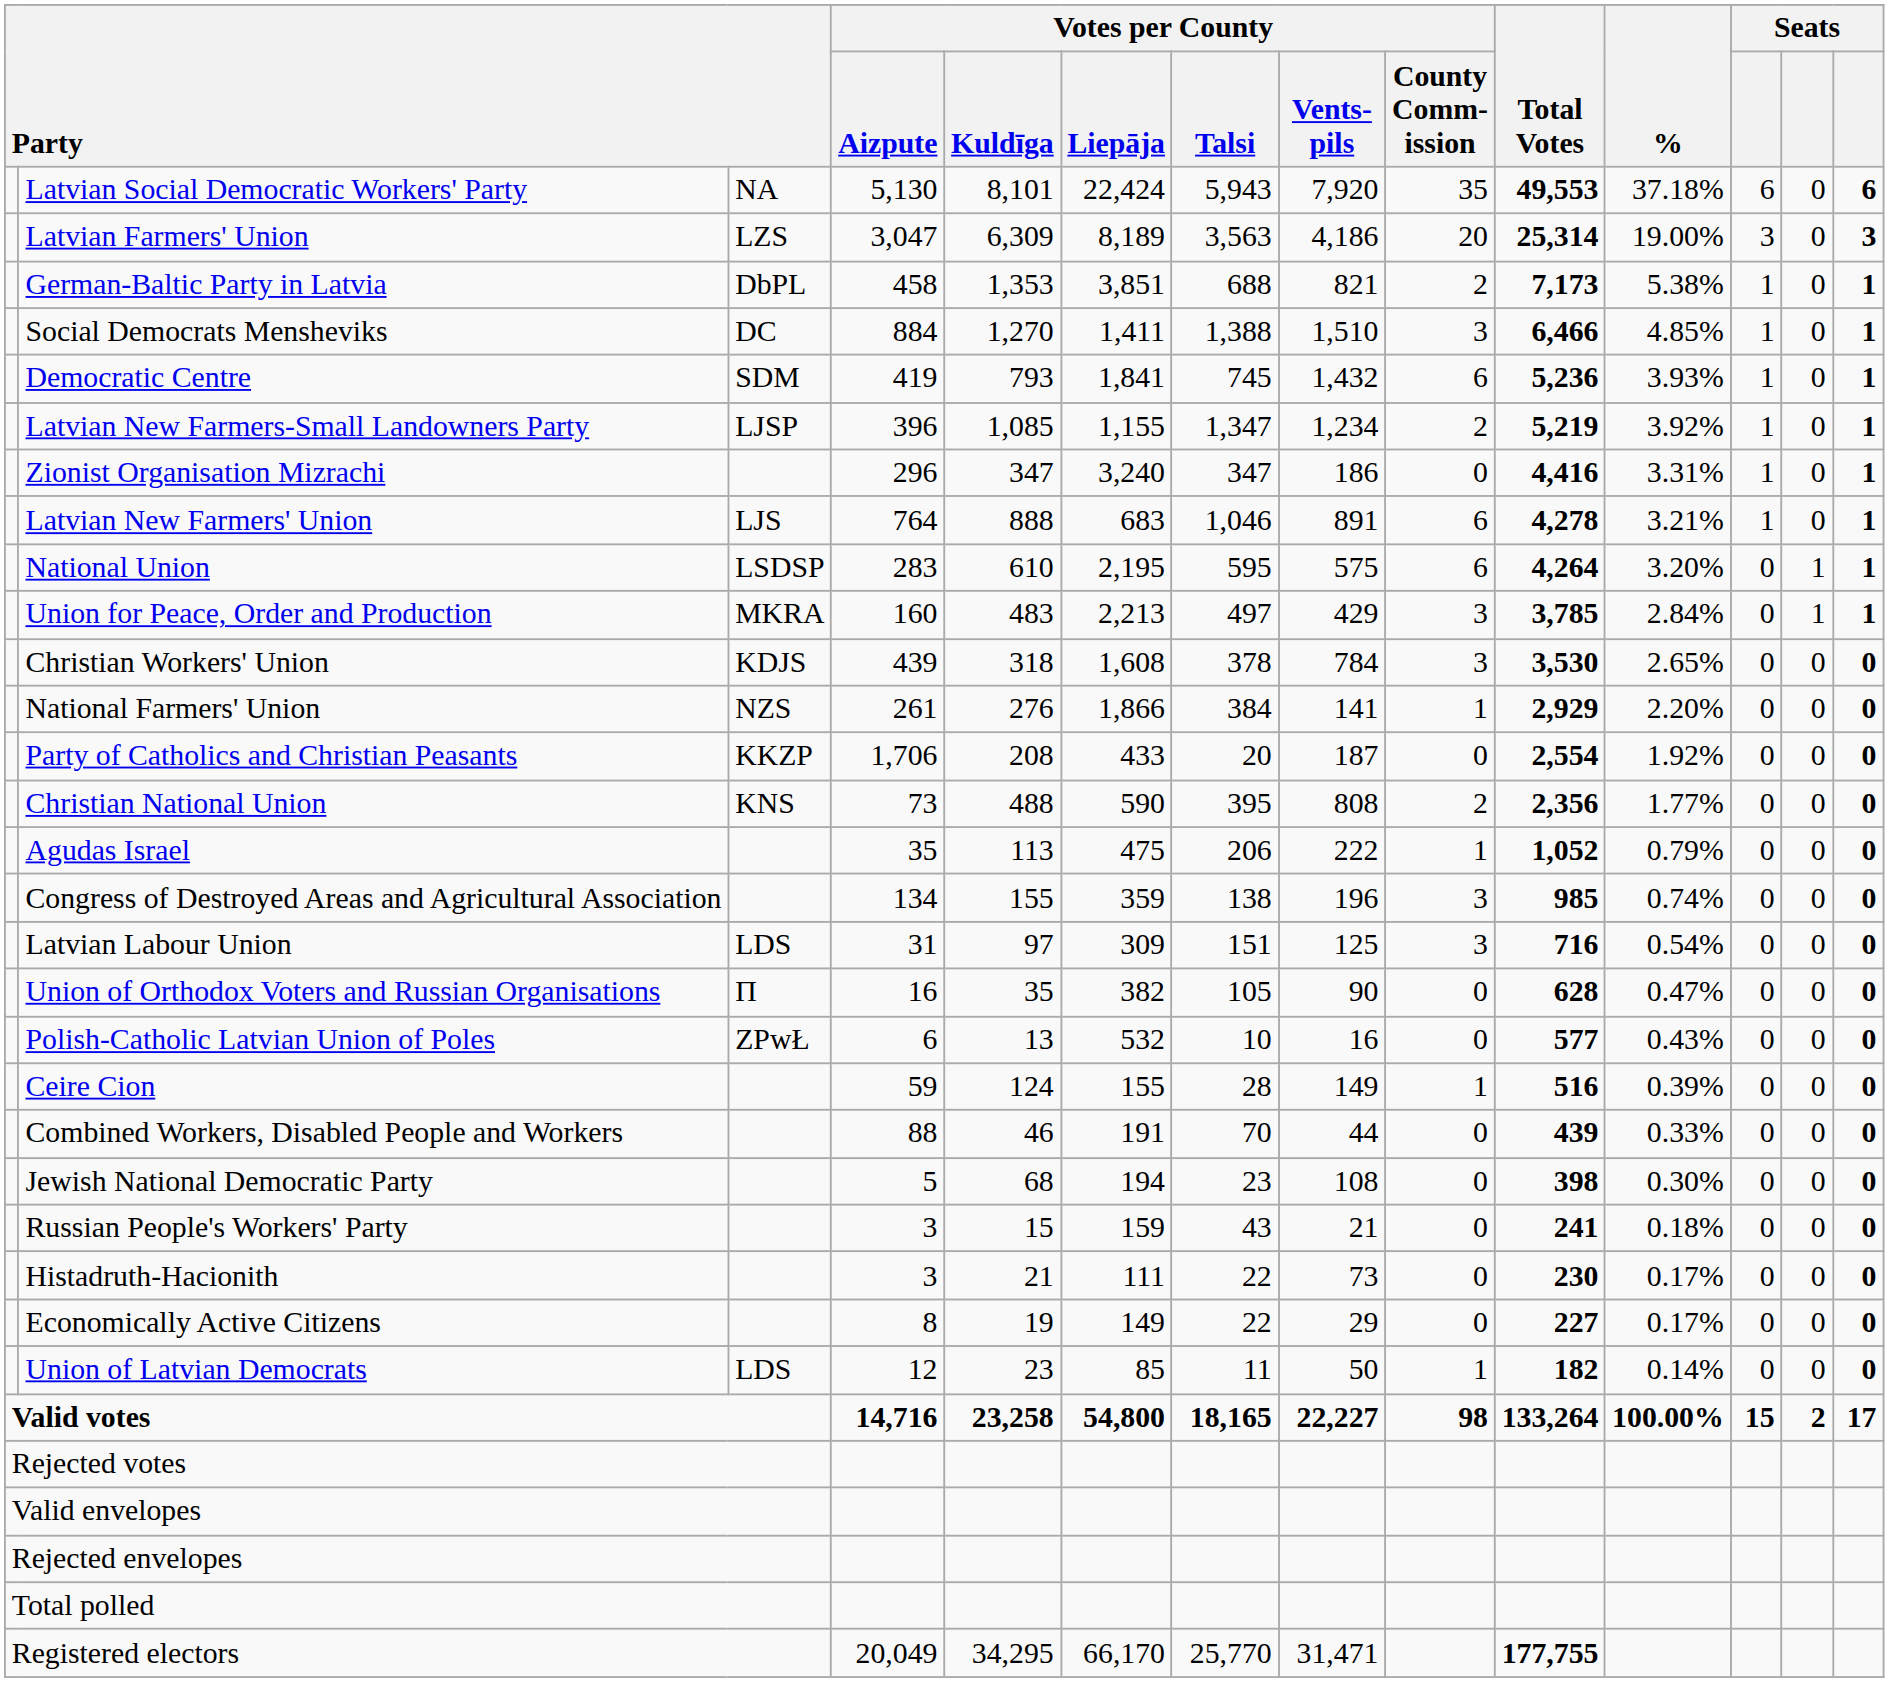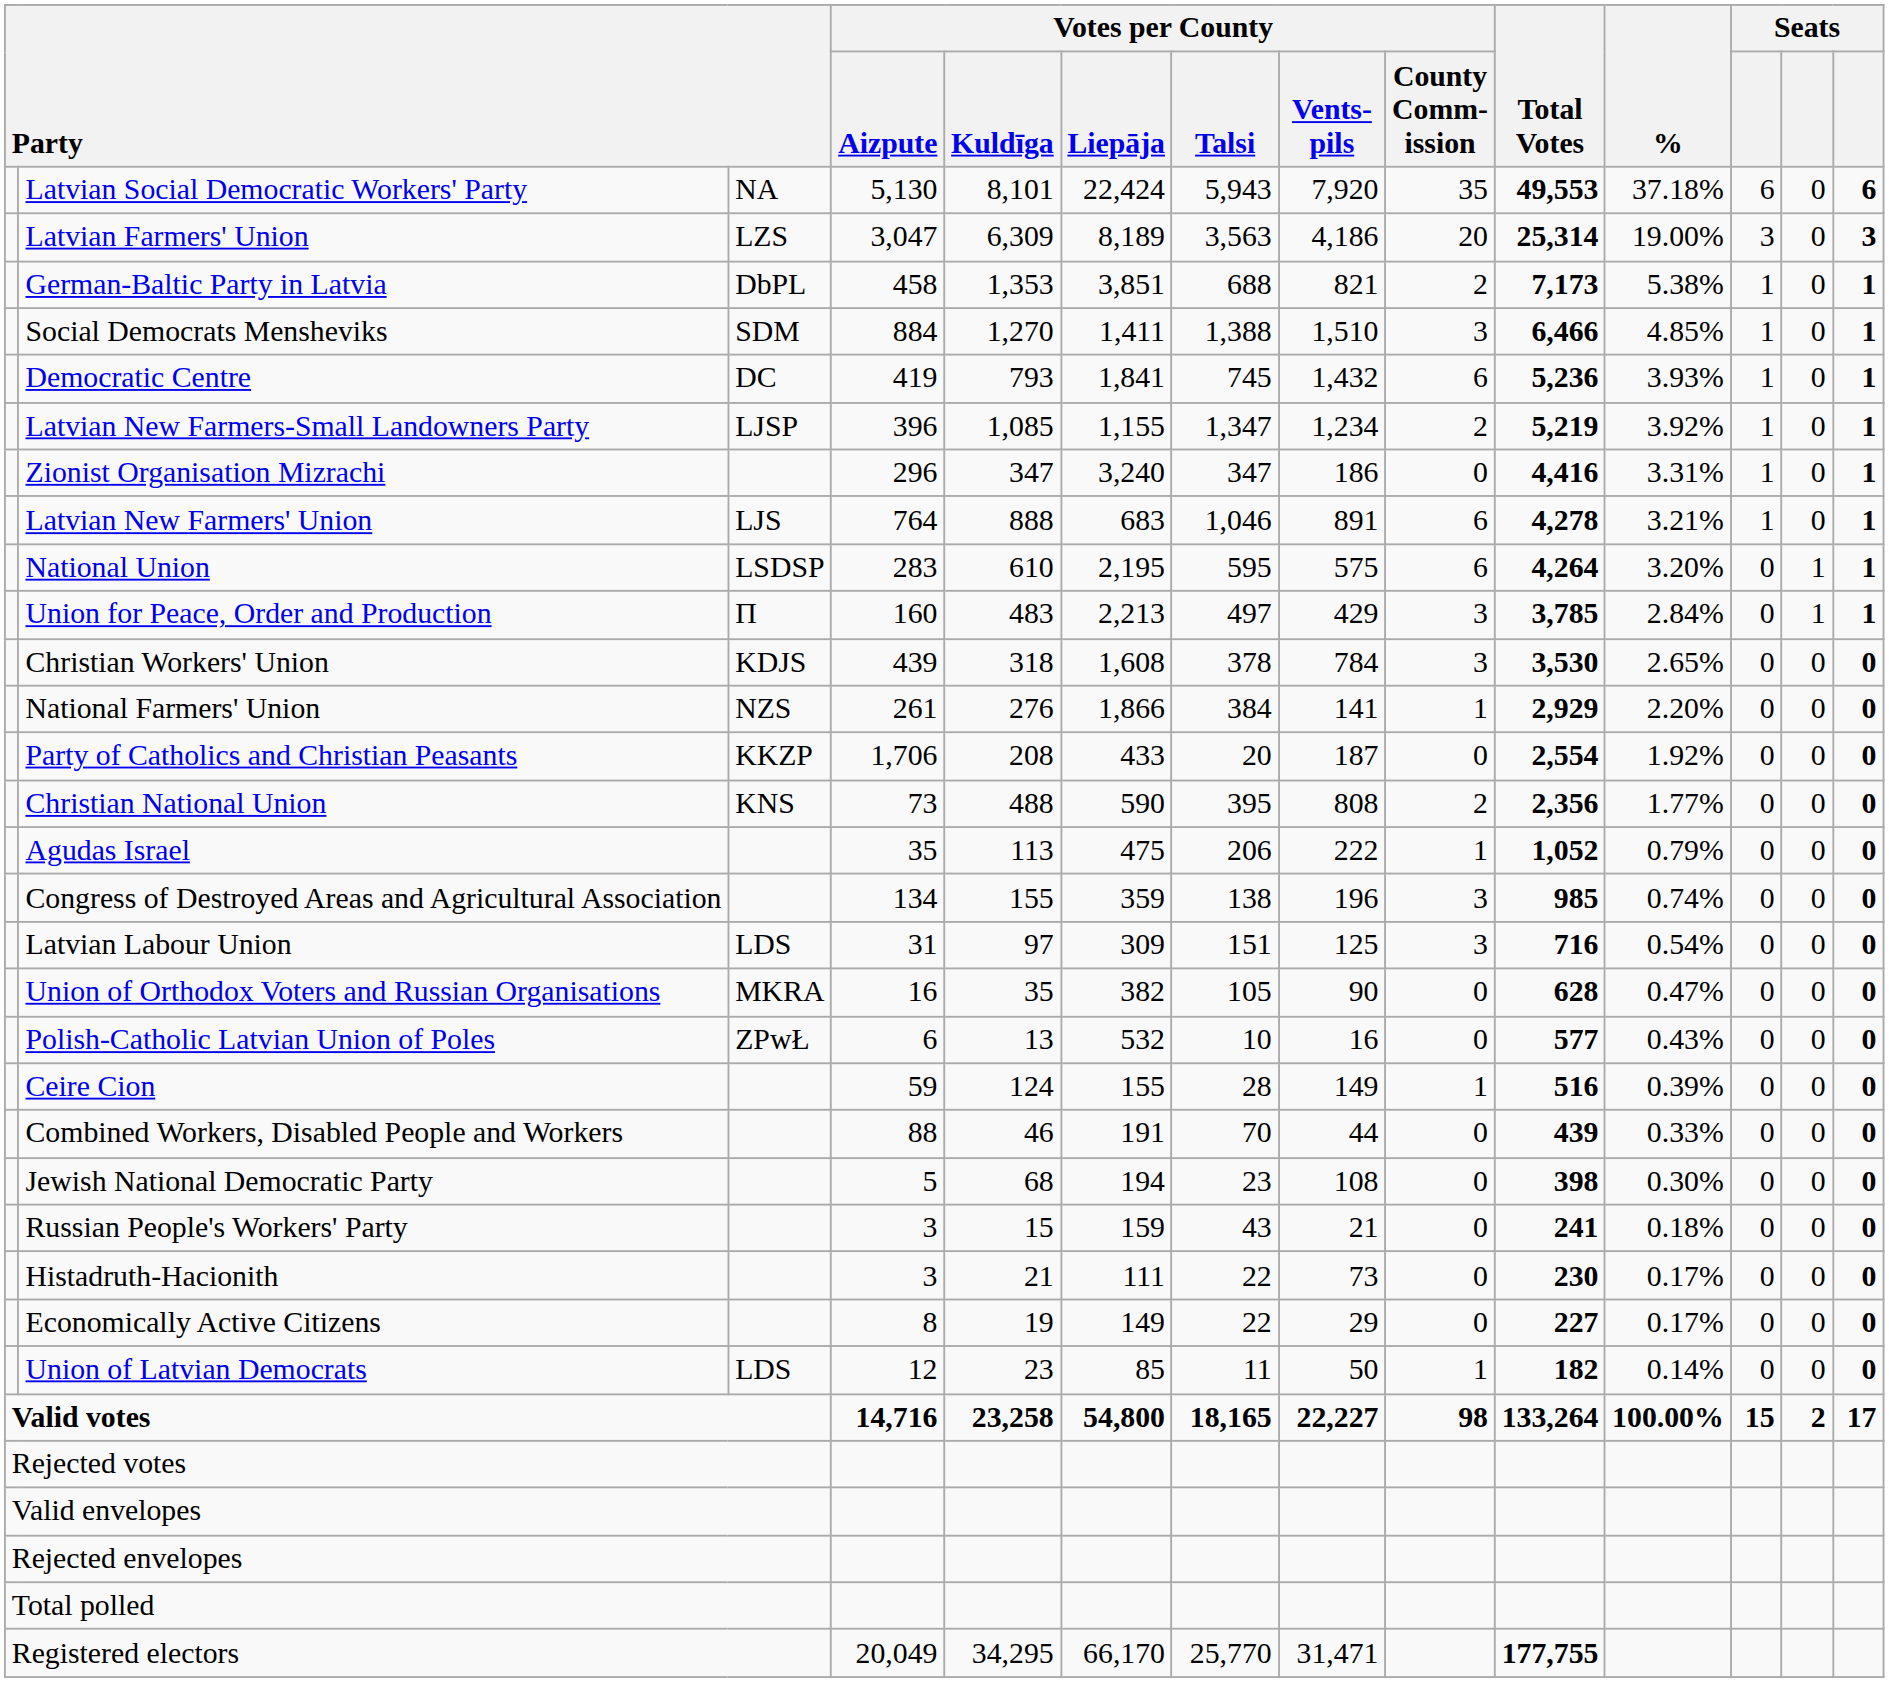Social Democrats Mensheviks | column 3: DC -> SDM
Democratic Centre | column 3: SDM -> DC
Union for Peace, Order and Production | column 3: MKRA -> П
Union of Orthodox Voters and Russian Organisations | column 3: П -> MKRA
